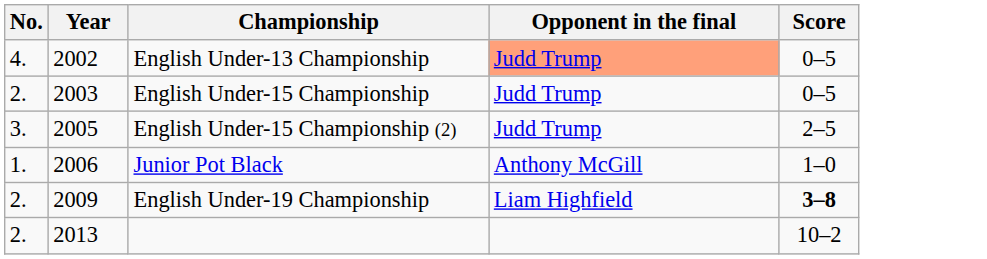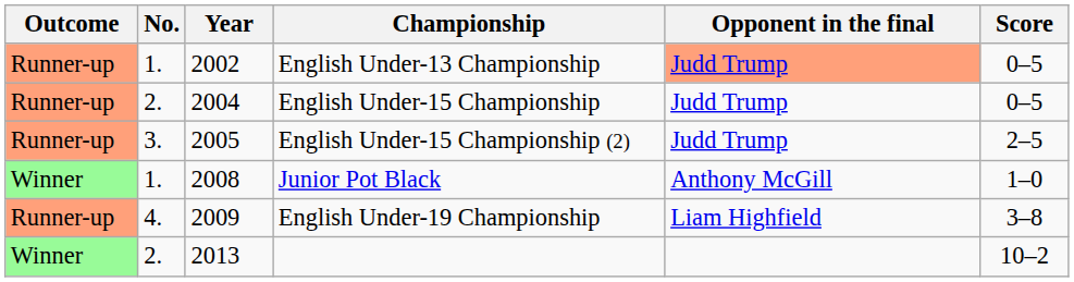+ column: Outcome | Runner-up | Runner-up | Runner-up | Winner | Runner-up | Winner
English Under-13 Championship | No.: 4. -> 1.
English Under-15 Championship | Year: 2003 -> 2004
Junior Pot Black | Year: 2006 -> 2008
English Under-19 Championship | No.: 2. -> 4.
English Under-19 Championship | Score: bold -> normal
